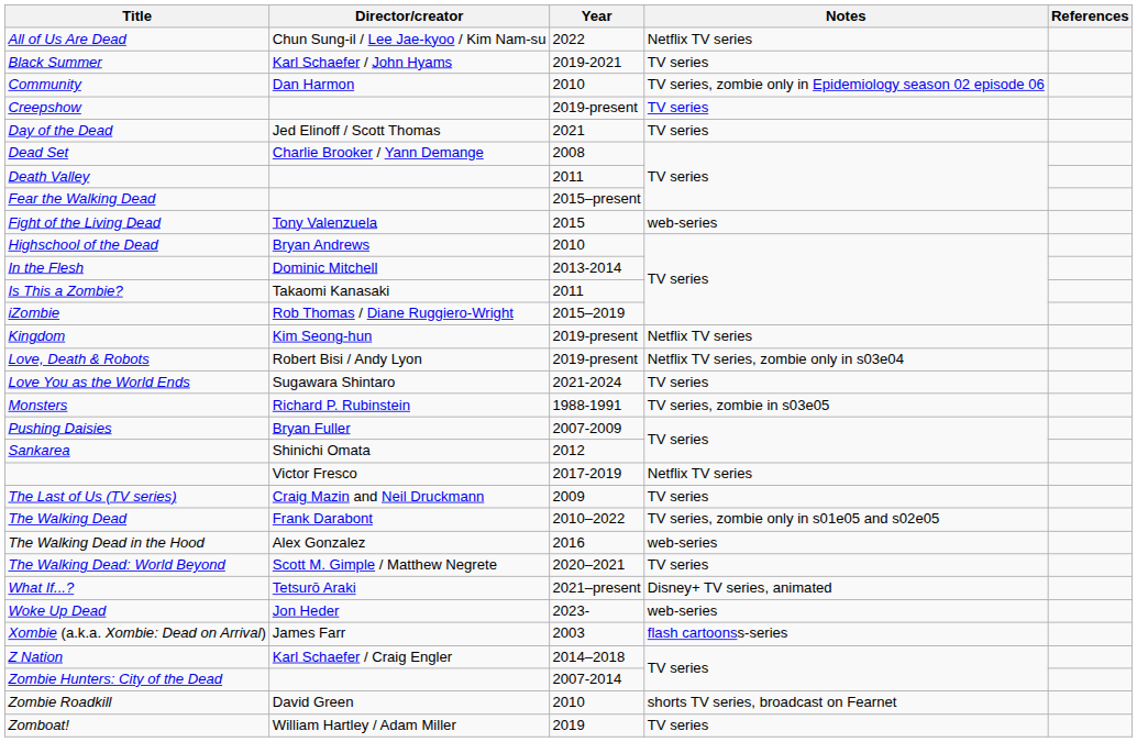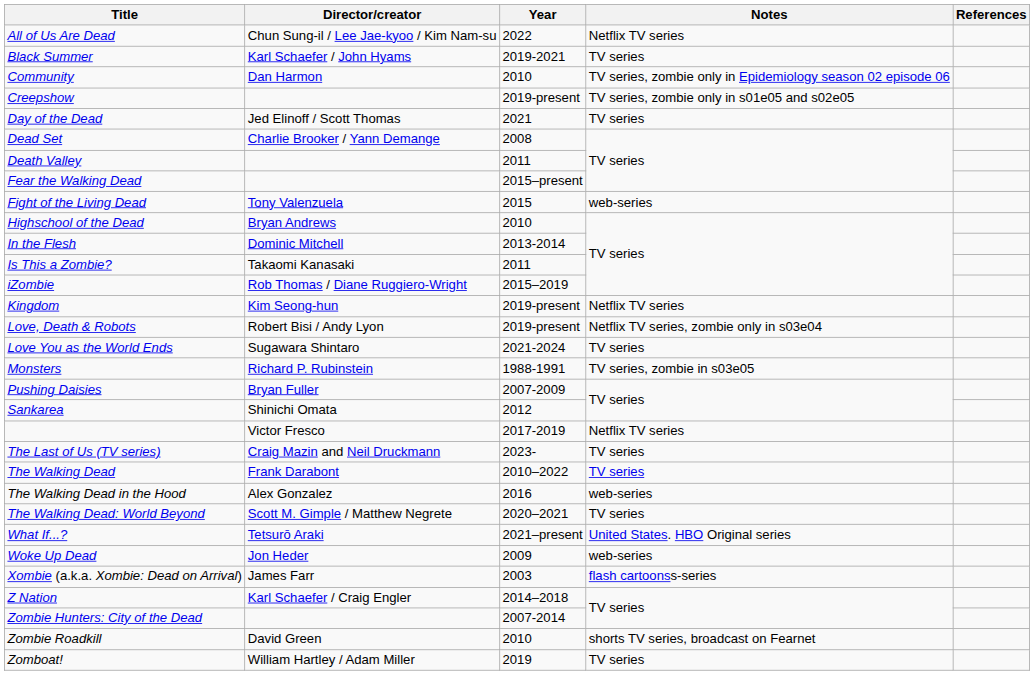Creepshow | Notes: TV series -> TV series, zombie only in s01e05 and s02e05
The Last of Us (TV series) | Year: 2009 -> 2023-
The Walking Dead | Notes: TV series, zombie only in s01e05 and s02e05 -> TV series
What If...? | Notes: Disney+ TV series, animated -> United States. HBO Original series
Woke Up Dead | Year: 2023- -> 2009
